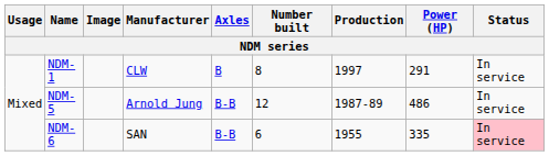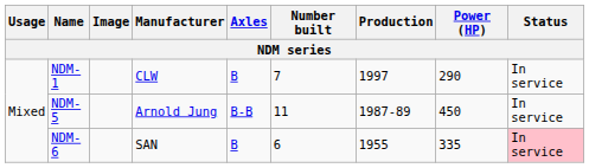NDM-1 | Number built: 8 -> 7
NDM-1 | Power (HP): 291 -> 290
NDM-5 | Number built: 12 -> 11
NDM-5 | Power (HP): 486 -> 450
NDM-6 | Axles: B-B -> B
